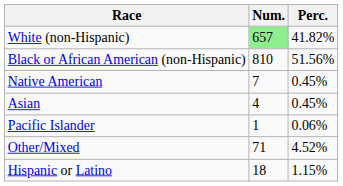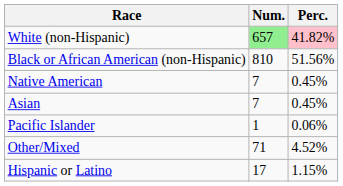White (non-Hispanic) | Perc.: no background -> pink background
Asian | Num.: 4 -> 7
Hispanic or Latino | Num.: 18 -> 17
